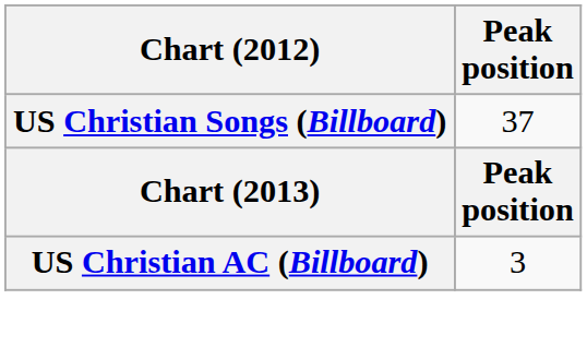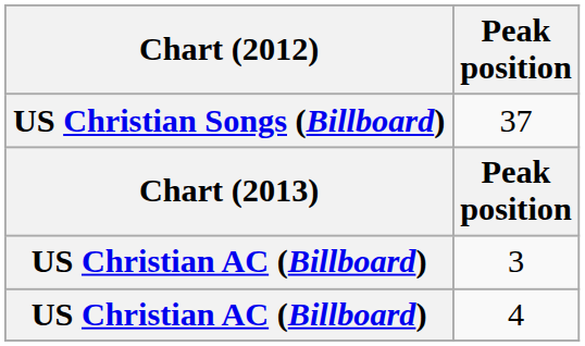+ row: US Christian AC (Billboard) | 4
